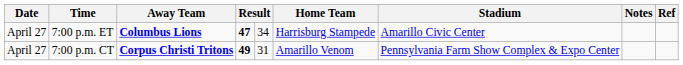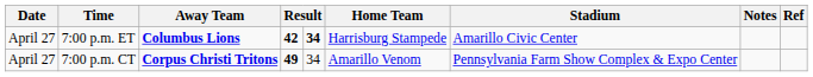7:00 p.m. ET | column 4: 47 -> 42
7:00 p.m. ET | column 5: normal -> bold
7:00 p.m. CT | column 5: 31 -> 34
